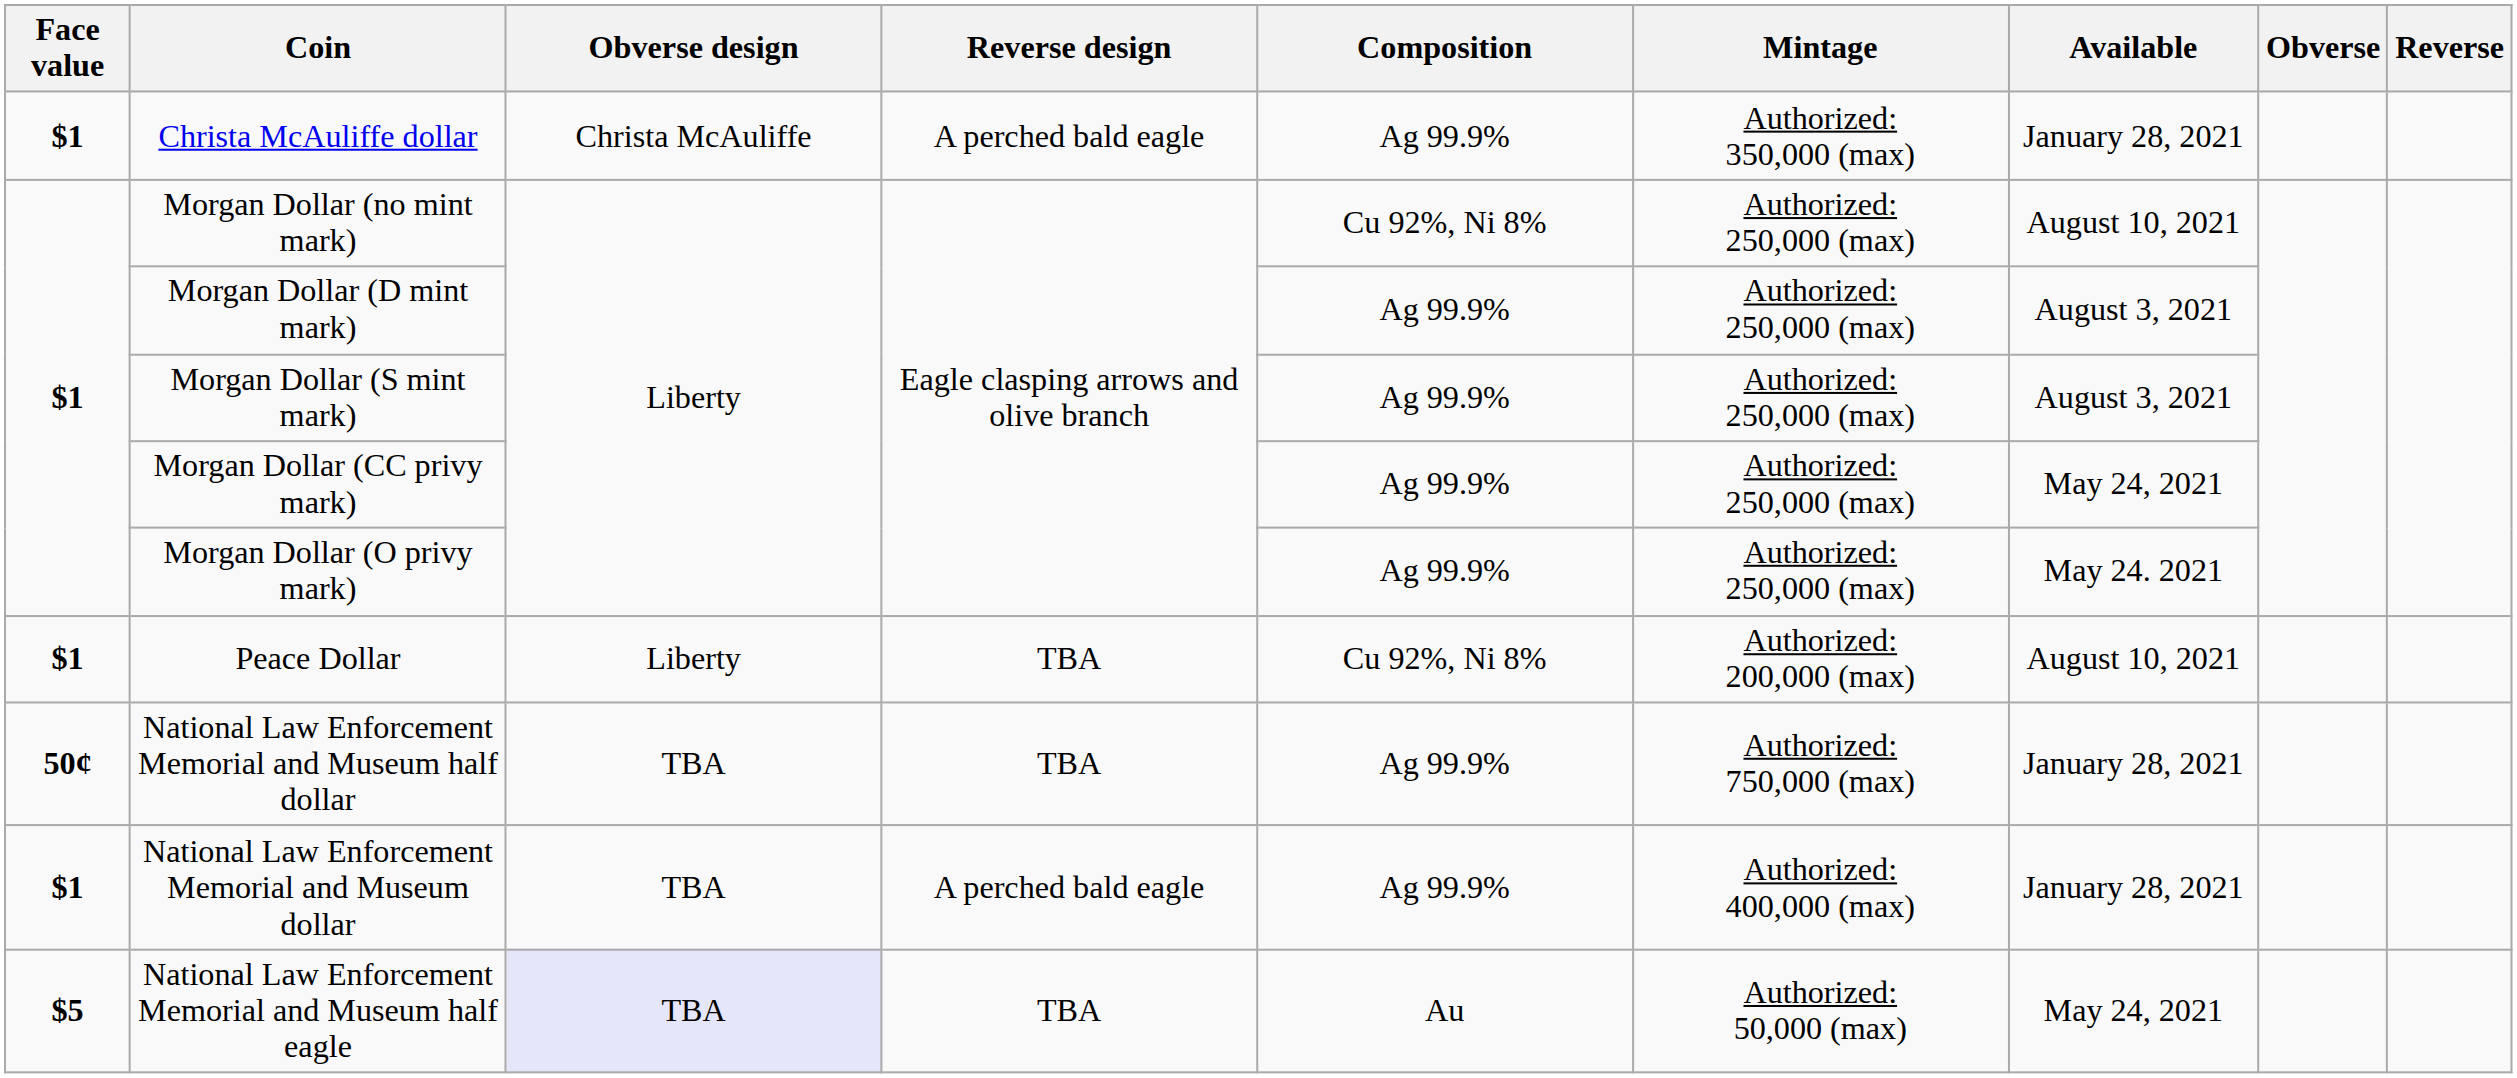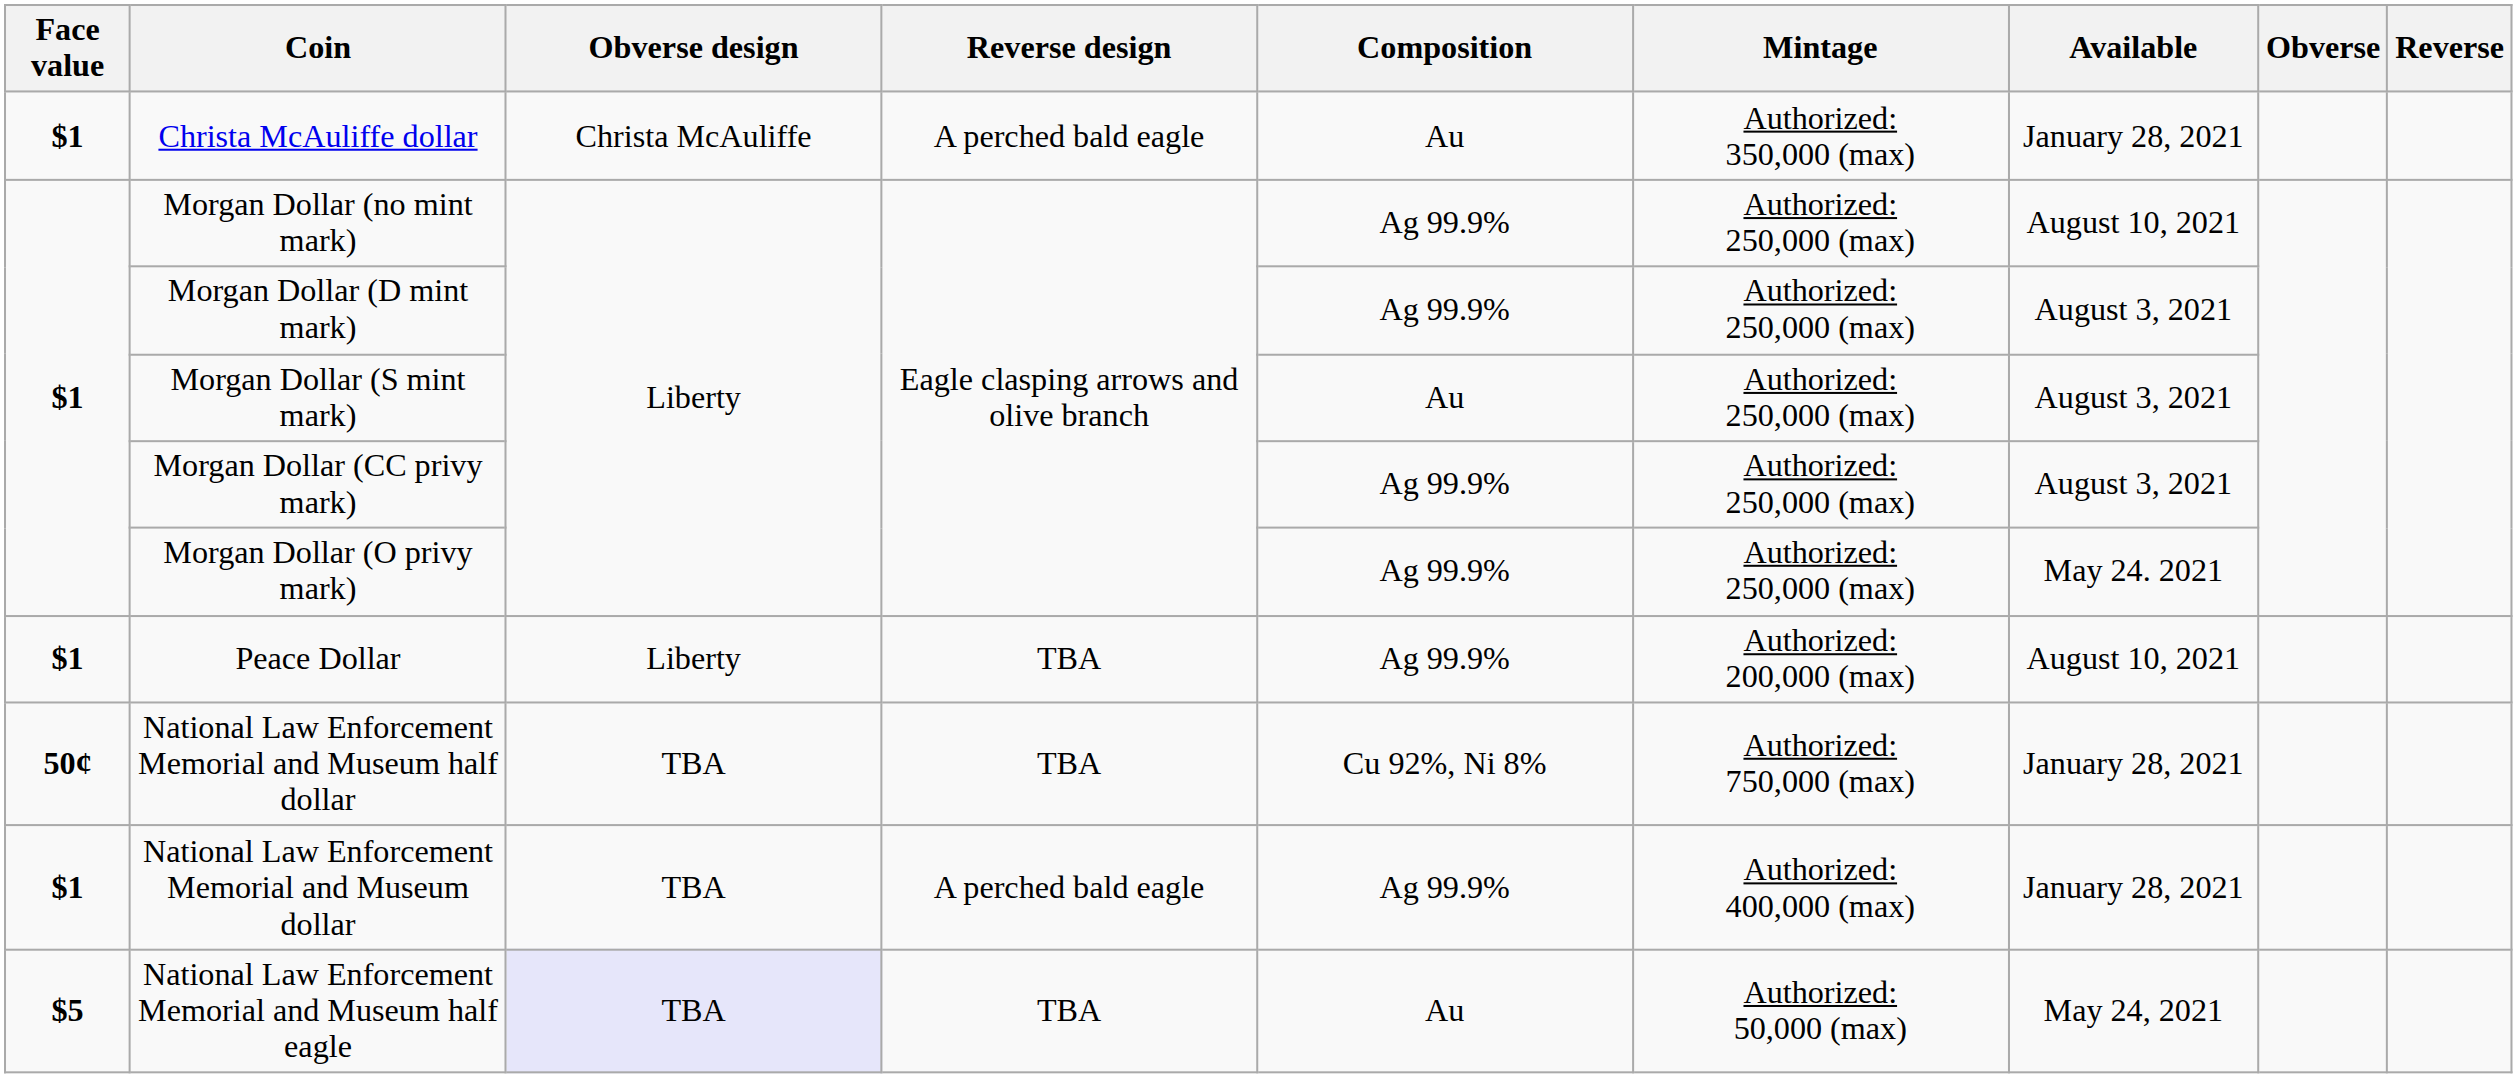Christa McAuliffe dollar | Composition: Ag 99.9% -> Au
Morgan Dollar (no mint mark) | Composition: Cu 92%, Ni 8% -> Ag 99.9%
Morgan Dollar (S mint mark) | Composition: Ag 99.9% -> Au
Morgan Dollar (CC privy mark) | Available: May 24, 2021 -> August 3, 2021
Peace Dollar | Composition: Cu 92%, Ni 8% -> Ag 99.9%
National Law Enforcement Memorial and Museum half dollar | Composition: Ag 99.9% -> Cu 92%, Ni 8%
